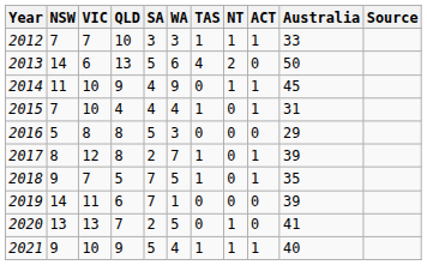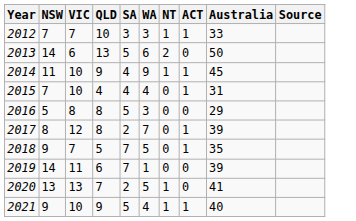- column: TAS | 1 | 4 | 0 | 1 | 0 | 1 | 1 | 0 | 0 | 1
